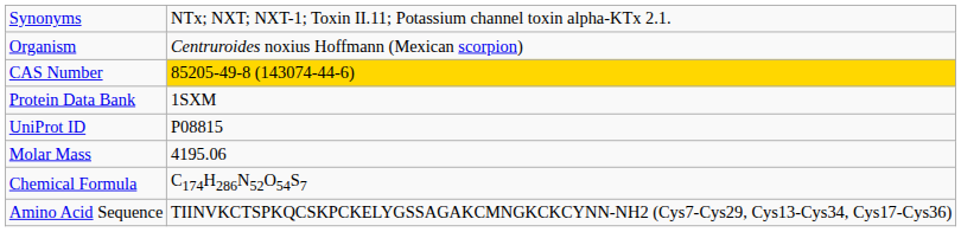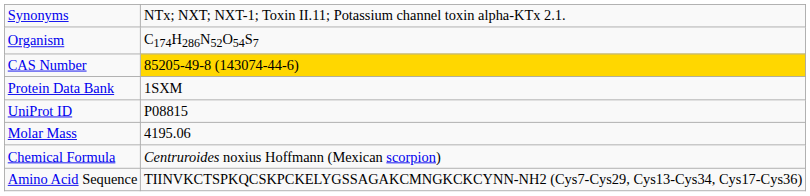Organism | column 2: Centruroides noxius Hoffmann (Mexican scorpion) -> C174H286N52O54S7
Chemical Formula | column 2: C174H286N52O54S7 -> Centruroides noxius Hoffmann (Mexican scorpion)
